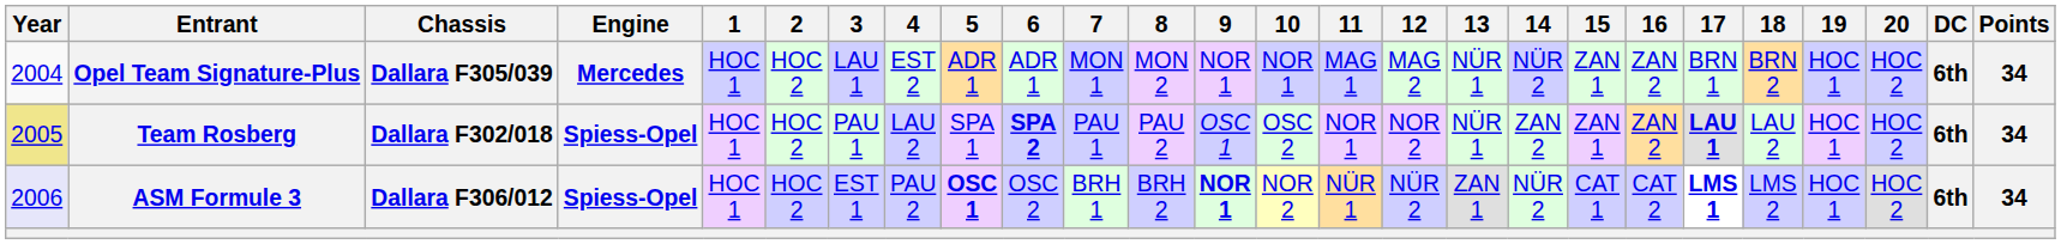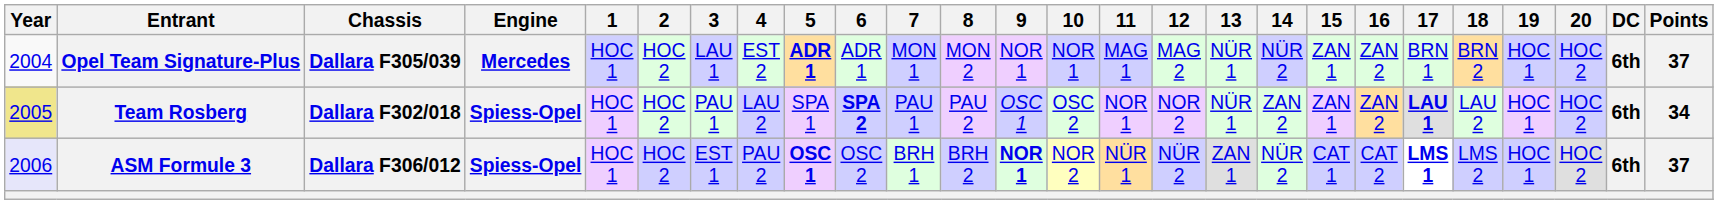Opel Team Signature-Plus | 5: normal -> bold
Opel Team Signature-Plus | Points: 34 -> 37
ASM Formule 3 | Points: 34 -> 37
